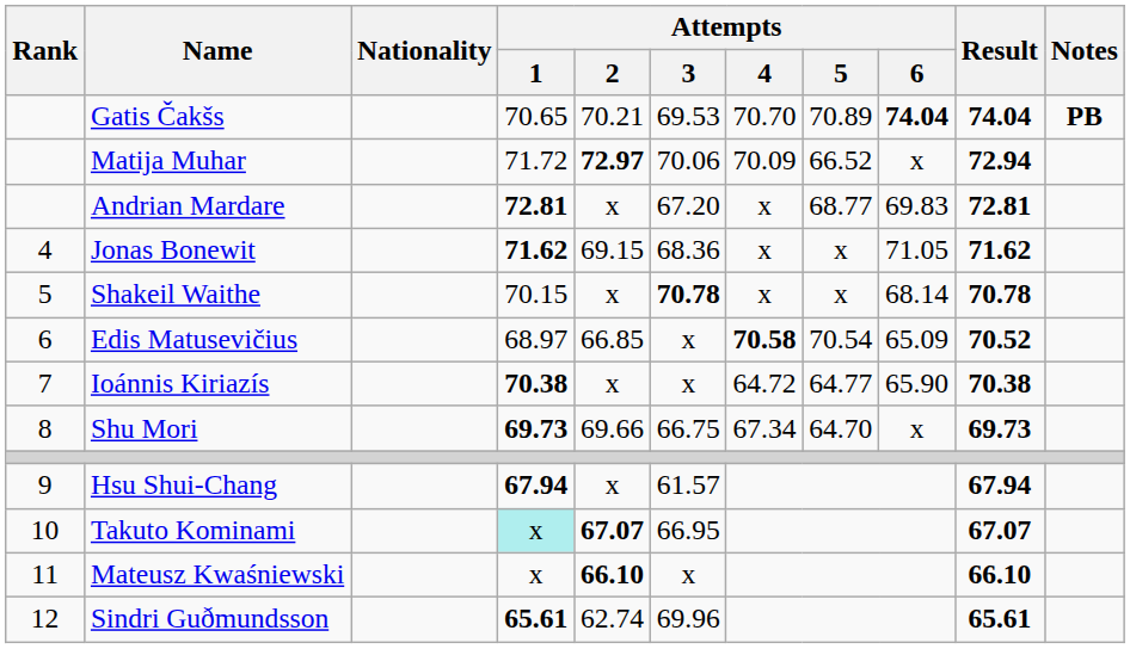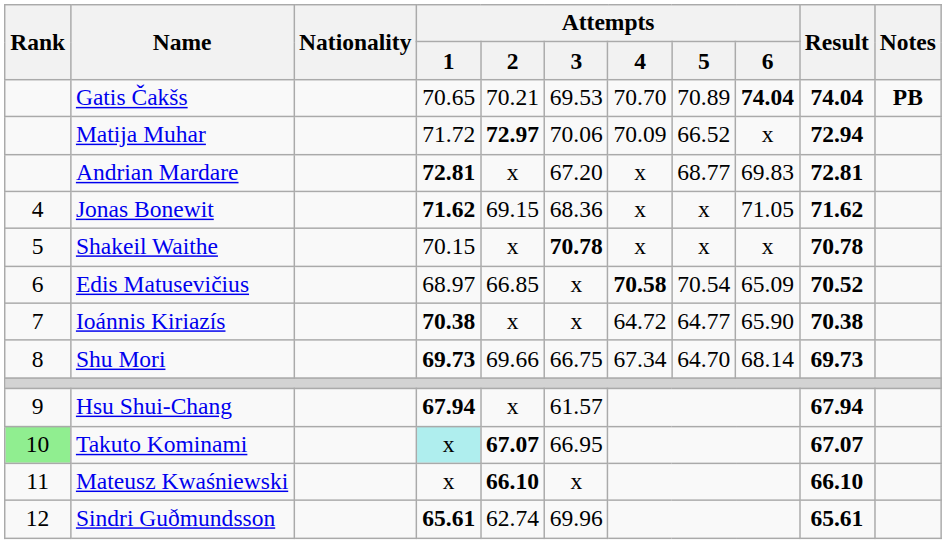Shakeil Waithe | Attempts / 6: 68.14 -> x
Shu Mori | Attempts / 6: x -> 68.14
Takuto Kominami | Rank: no background -> lightgreen background
